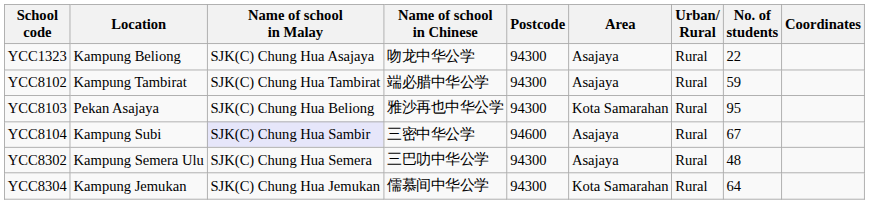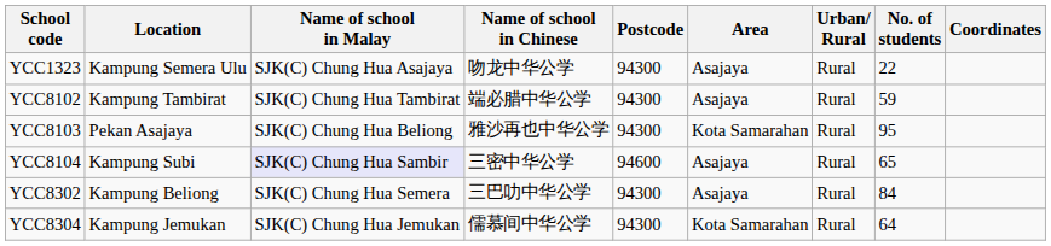YCC1323 | Location: Kampung Beliong -> Kampung Semera Ulu
YCC8104 | No. of students: 67 -> 65
YCC8302 | Location: Kampung Semera Ulu -> Kampung Beliong
YCC8302 | No. of students: 48 -> 84
